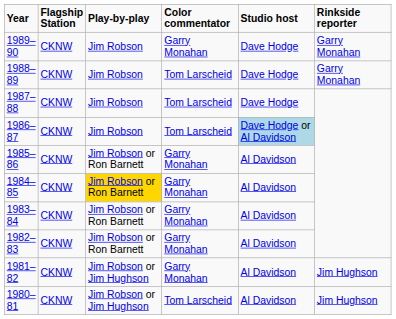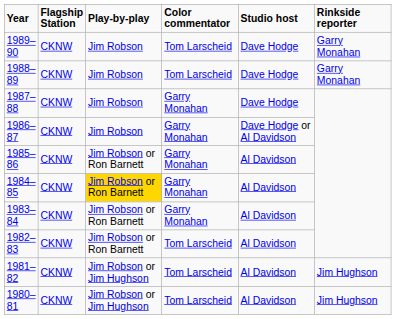1989–90 | Color commentator: Garry Monahan -> Tom Larscheid
1987–88 | Color commentator: Tom Larscheid -> Garry Monahan
1986–87 | Color commentator: Tom Larscheid -> Garry Monahan
1986–87 | Studio host: lightblue background -> no background
1982–83 | Color commentator: Garry Monahan -> Tom Larscheid
1981–82 | Color commentator: Garry Monahan -> Tom Larscheid
